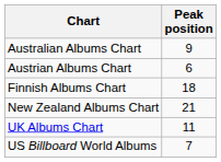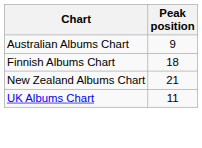- row: Austrian Albums Chart | 6
- row: US Billboard World Albums | 7
